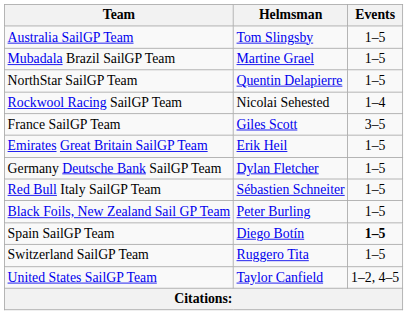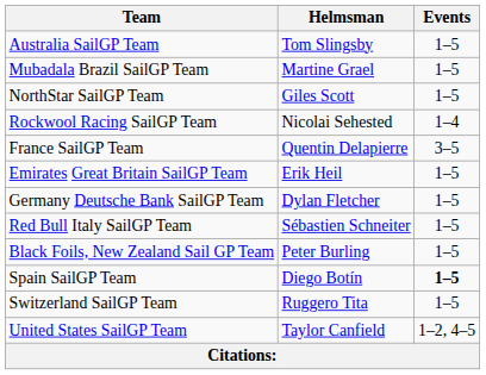NorthStar SailGP Team | Helmsman: Quentin Delapierre -> Giles Scott
France SailGP Team | Helmsman: Giles Scott -> Quentin Delapierre
